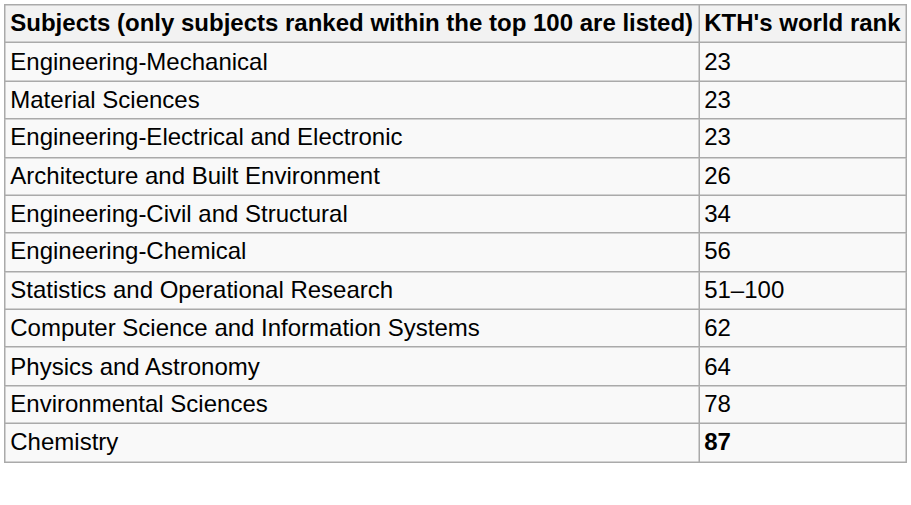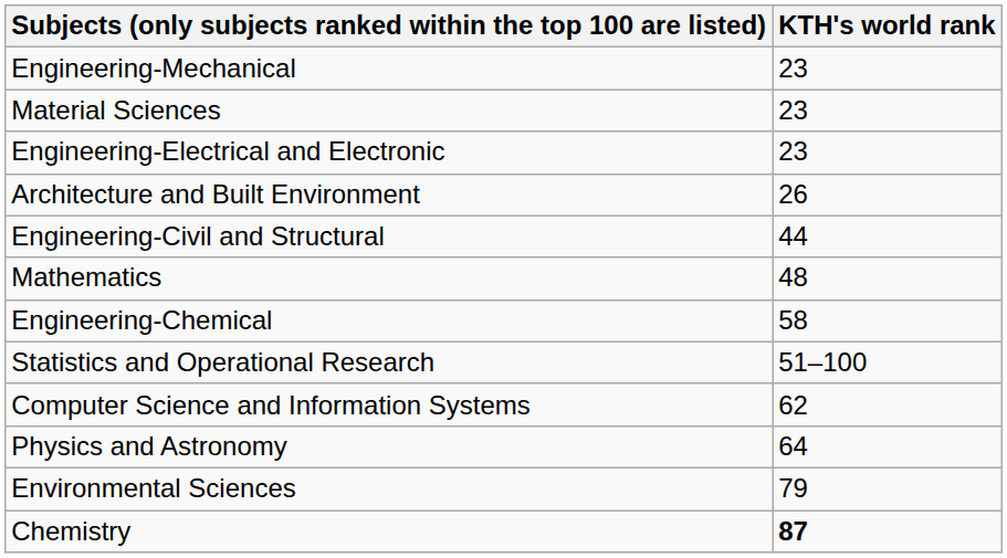Engineering-Civil and Structural | KTH's world rank: 34 -> 44
+ row: Mathematics | 48
Engineering-Chemical | KTH's world rank: 56 -> 58
Environmental Sciences | KTH's world rank: 78 -> 79
